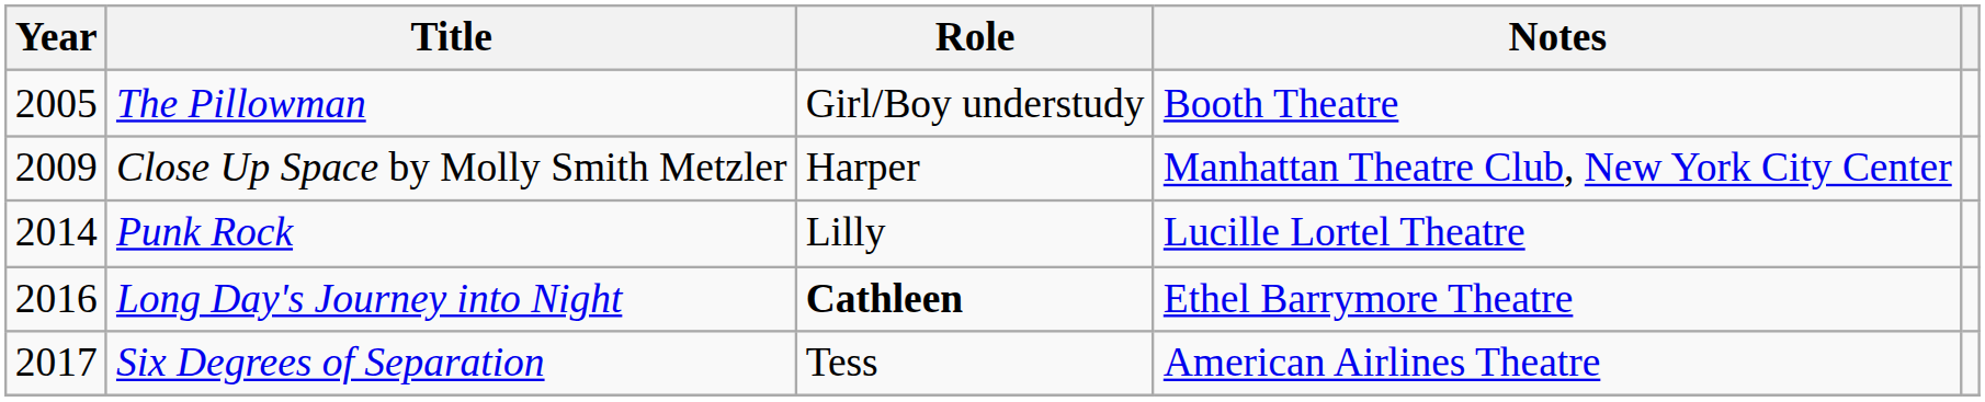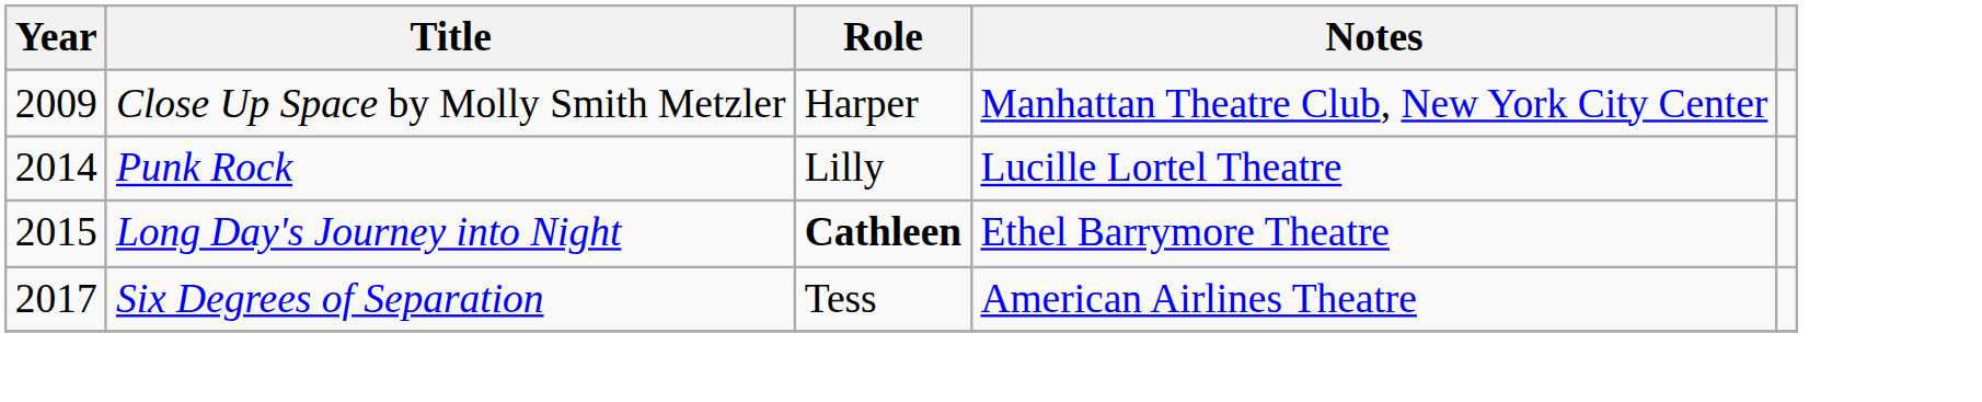- row: 2005 | The Pillowman | Girl/Boy understudy | Booth Theatre
Long Day's Journey into Night | Year: 2016 -> 2015
